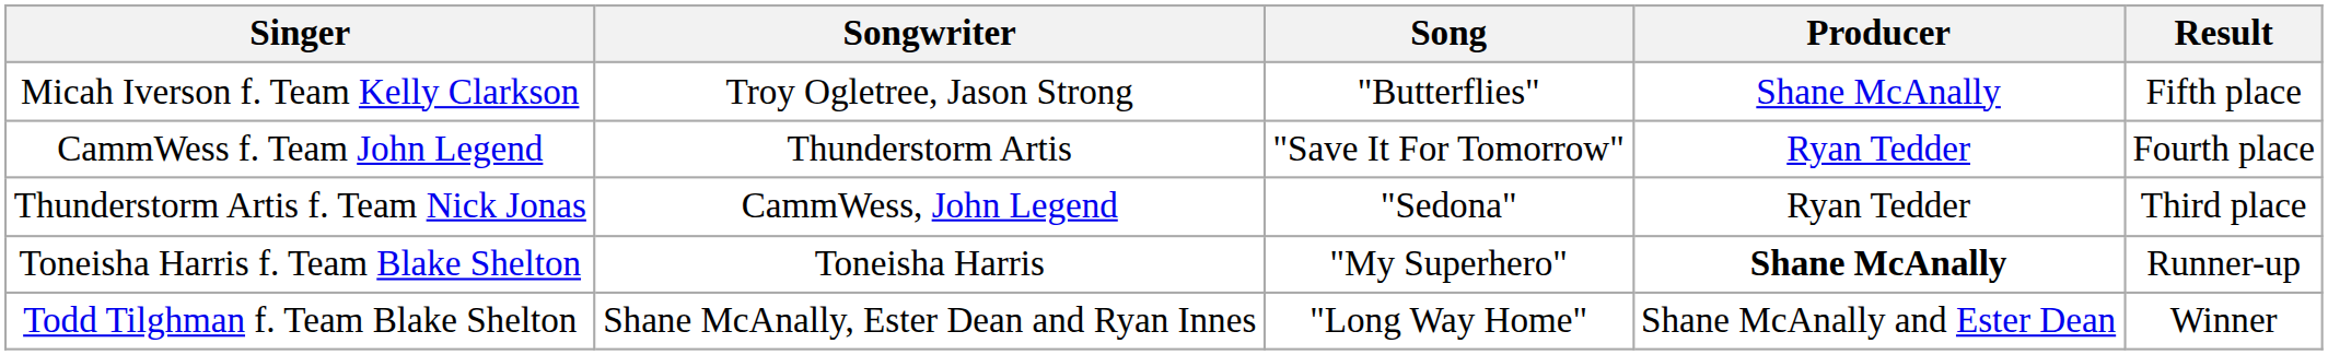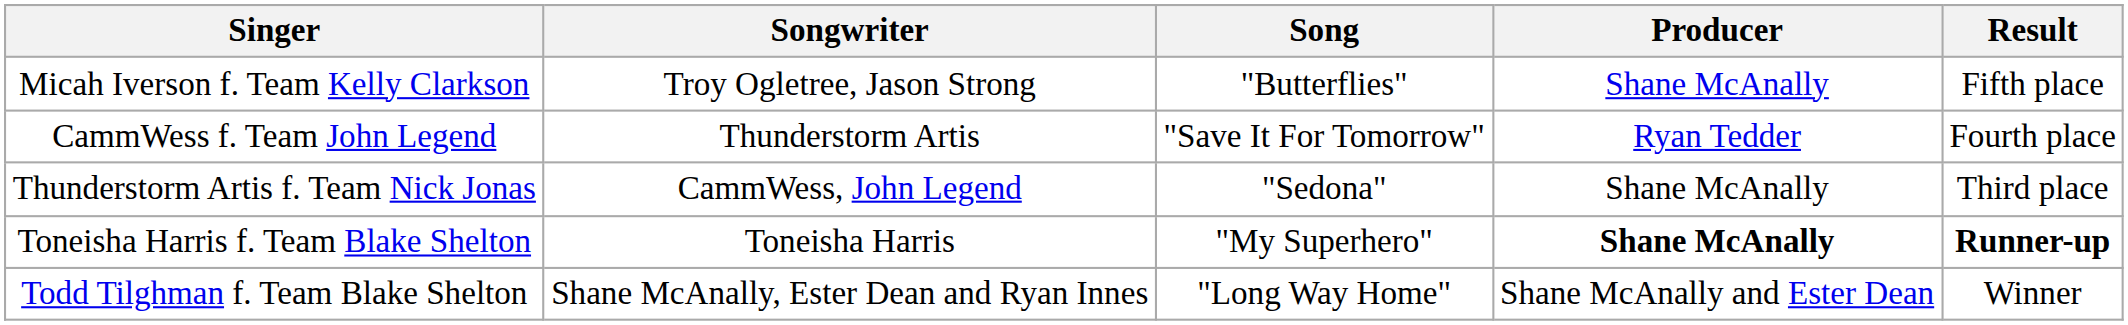Thunderstorm Artis f. Team Nick Jonas | Producer: Ryan Tedder -> Shane McAnally
Toneisha Harris f. Team Blake Shelton | Result: normal -> bold
